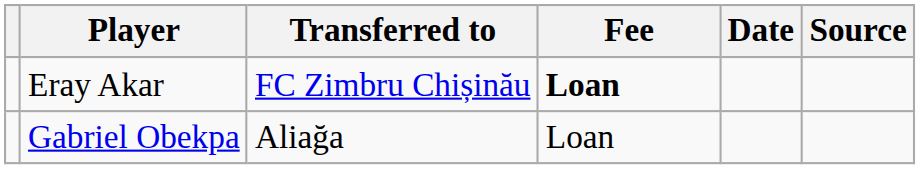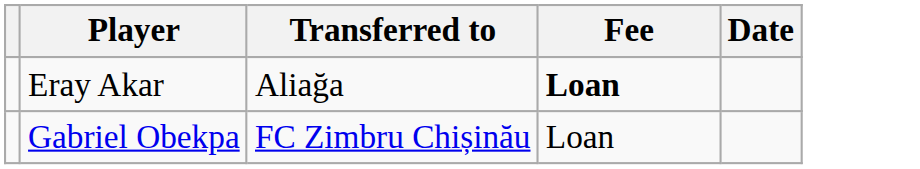- column: Source
Eray Akar | Transferred to: FC Zimbru Chișinău -> Aliağa
Gabriel Obekpa | Transferred to: Aliağa -> FC Zimbru Chișinău
